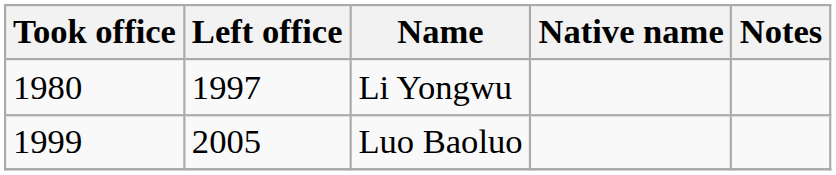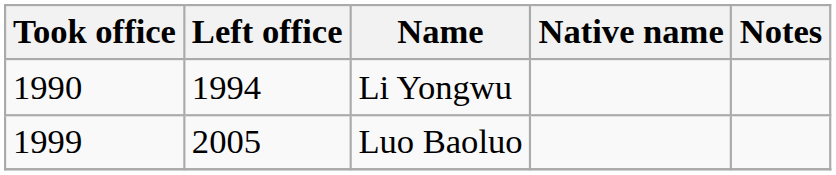Li Yongwu | Took office: 1980 -> 1990
Li Yongwu | Left office: 1997 -> 1994
